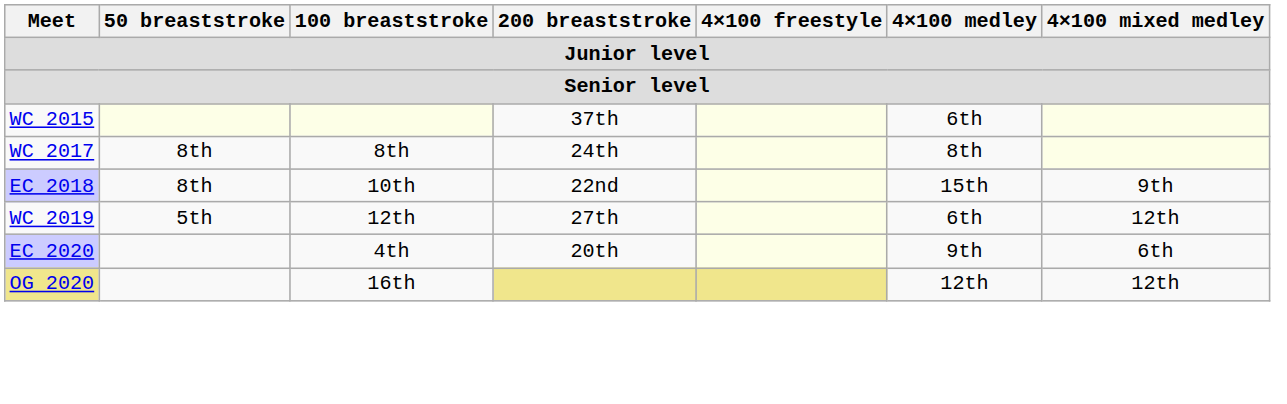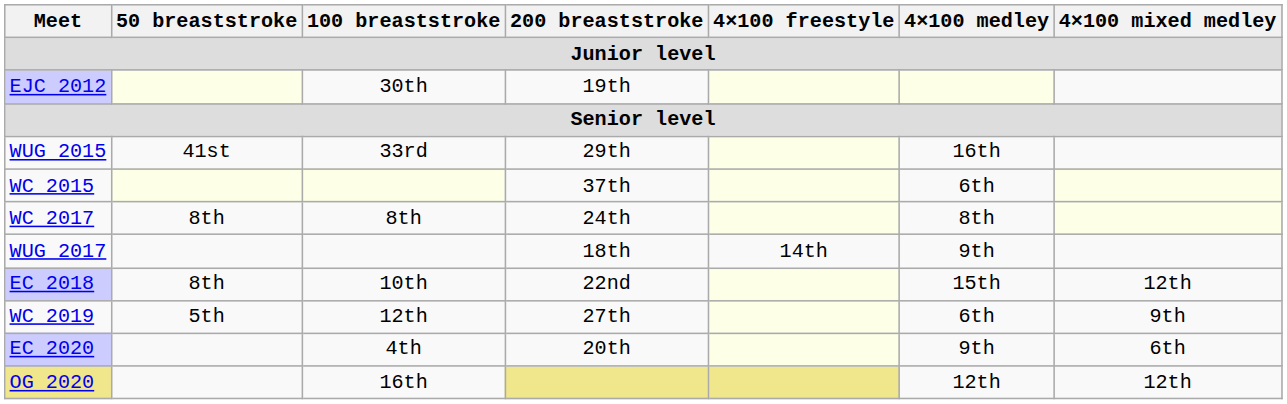+ row: EJC 2012 | 30th | 19th
+ row: WUG 2015 | 41st | 33rd | 29th | 16th
+ row: WUG 2017 | 18th | 14th | 9th
EC 2018 | 4×100 mixed medley: 9th -> 12th
WC 2019 | 4×100 mixed medley: 12th -> 9th
